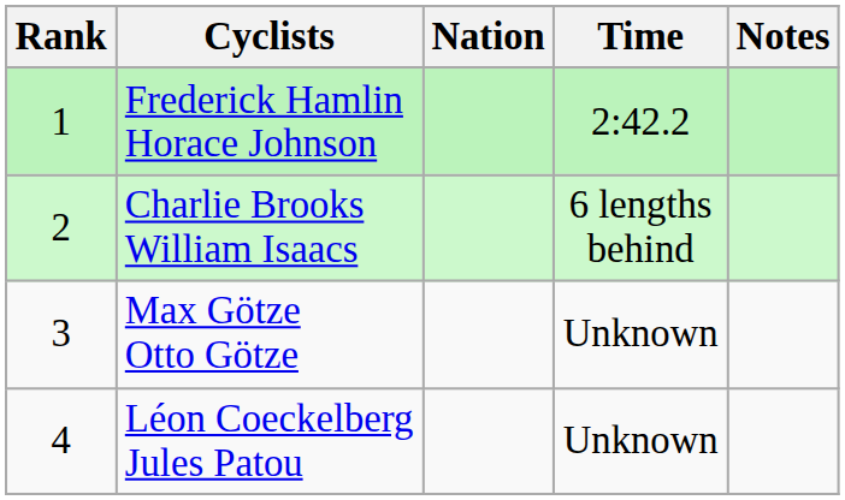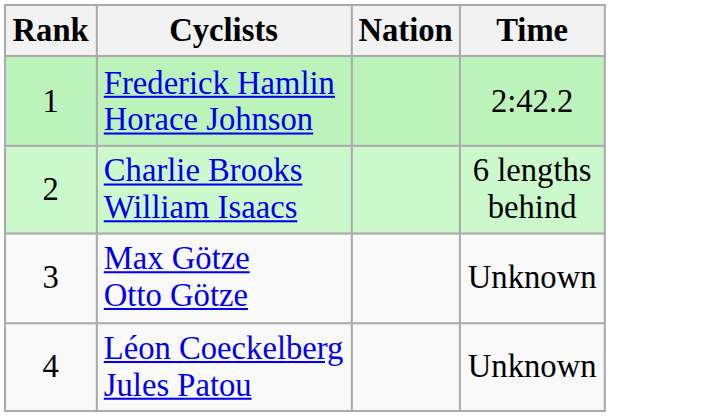- column: Notes
